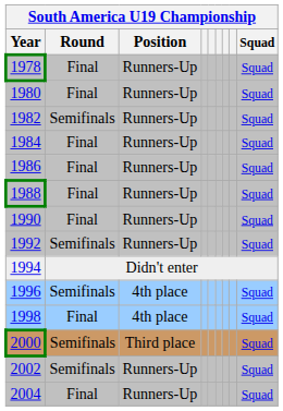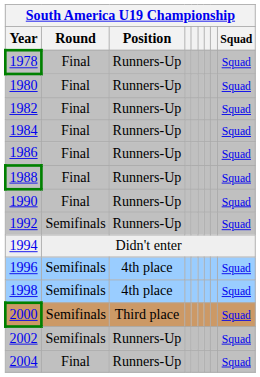1982 | South America U19 Championship / Round: Semifinals -> Final
1998 | South America U19 Championship / Round: Final -> Semifinals
